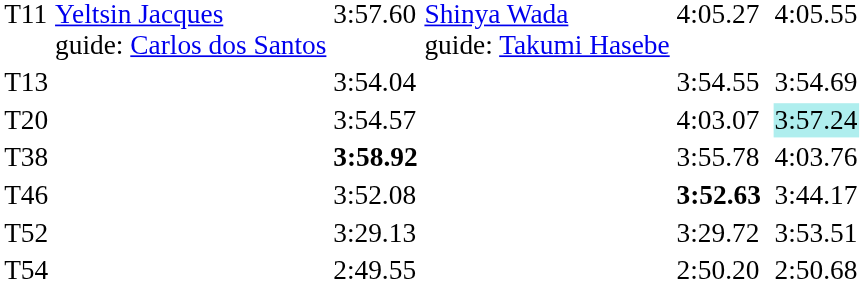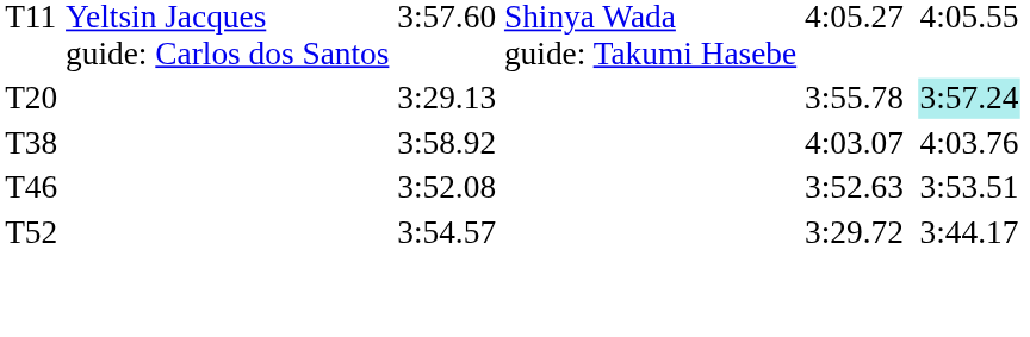- row: T13 | 3:54.04 | 3:54.55 | 3:54.69
T20 | column 3: 3:54.57 -> 3:29.13
T20 | column 5: 4:03.07 -> 3:55.78
T38 | column 3: bold -> normal
T38 | column 5: 3:55.78 -> 4:03.07
T46 | column 5: bold -> normal
T46 | column 7: 3:44.17 -> 3:53.51
T52 | column 3: 3:29.13 -> 3:54.57
T52 | column 7: 3:53.51 -> 3:44.17
- row: T54 | 2:49.55 | 2:50.20 | 2:50.68
